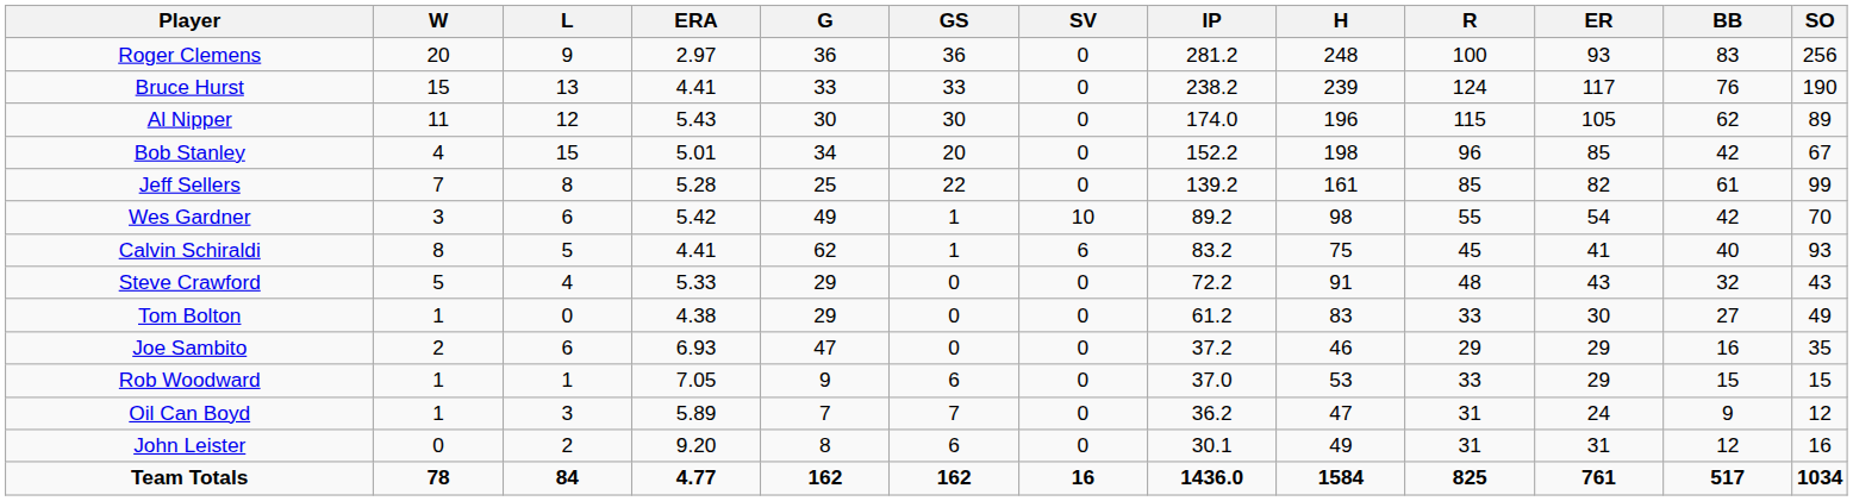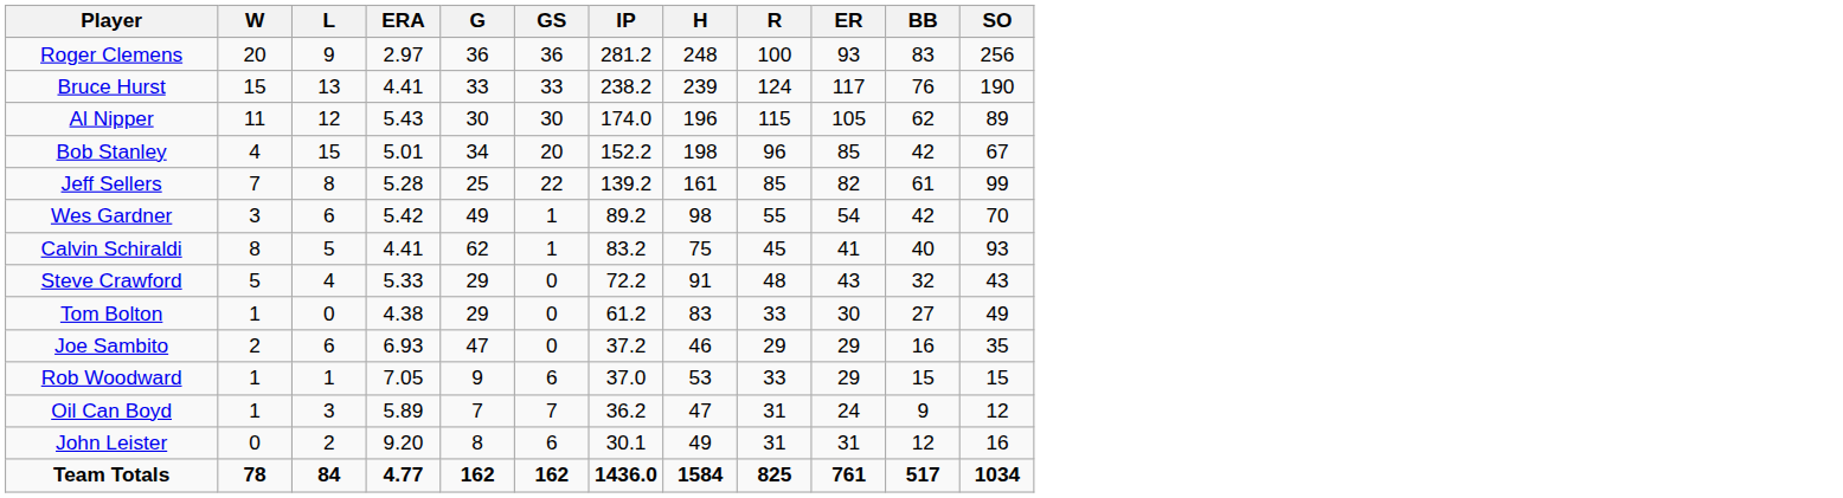- column: SV | 0 | 0 | 0 | 0 | 0 | 10 | 6 | 0 | 0 | 0 | 0 | 0 | 0 | 16
